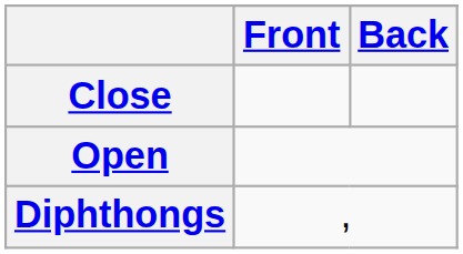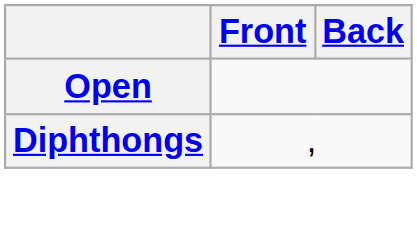- row: Close
